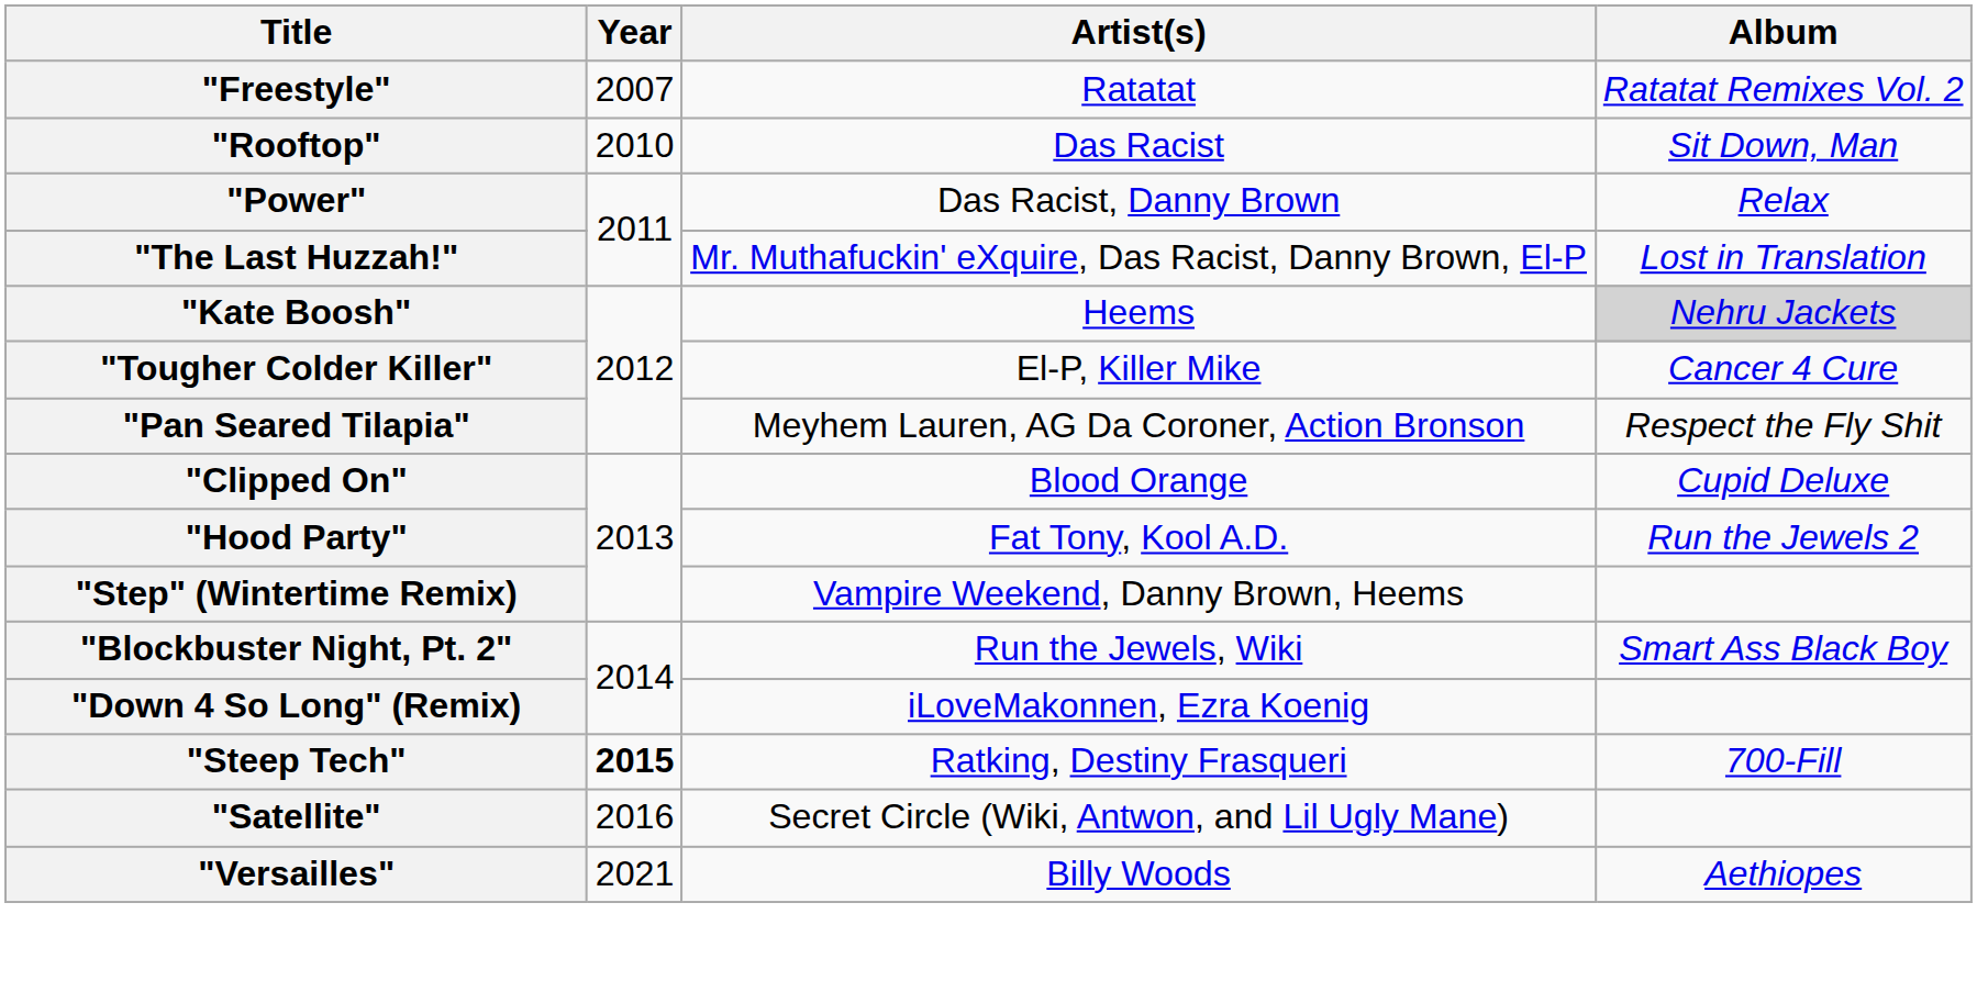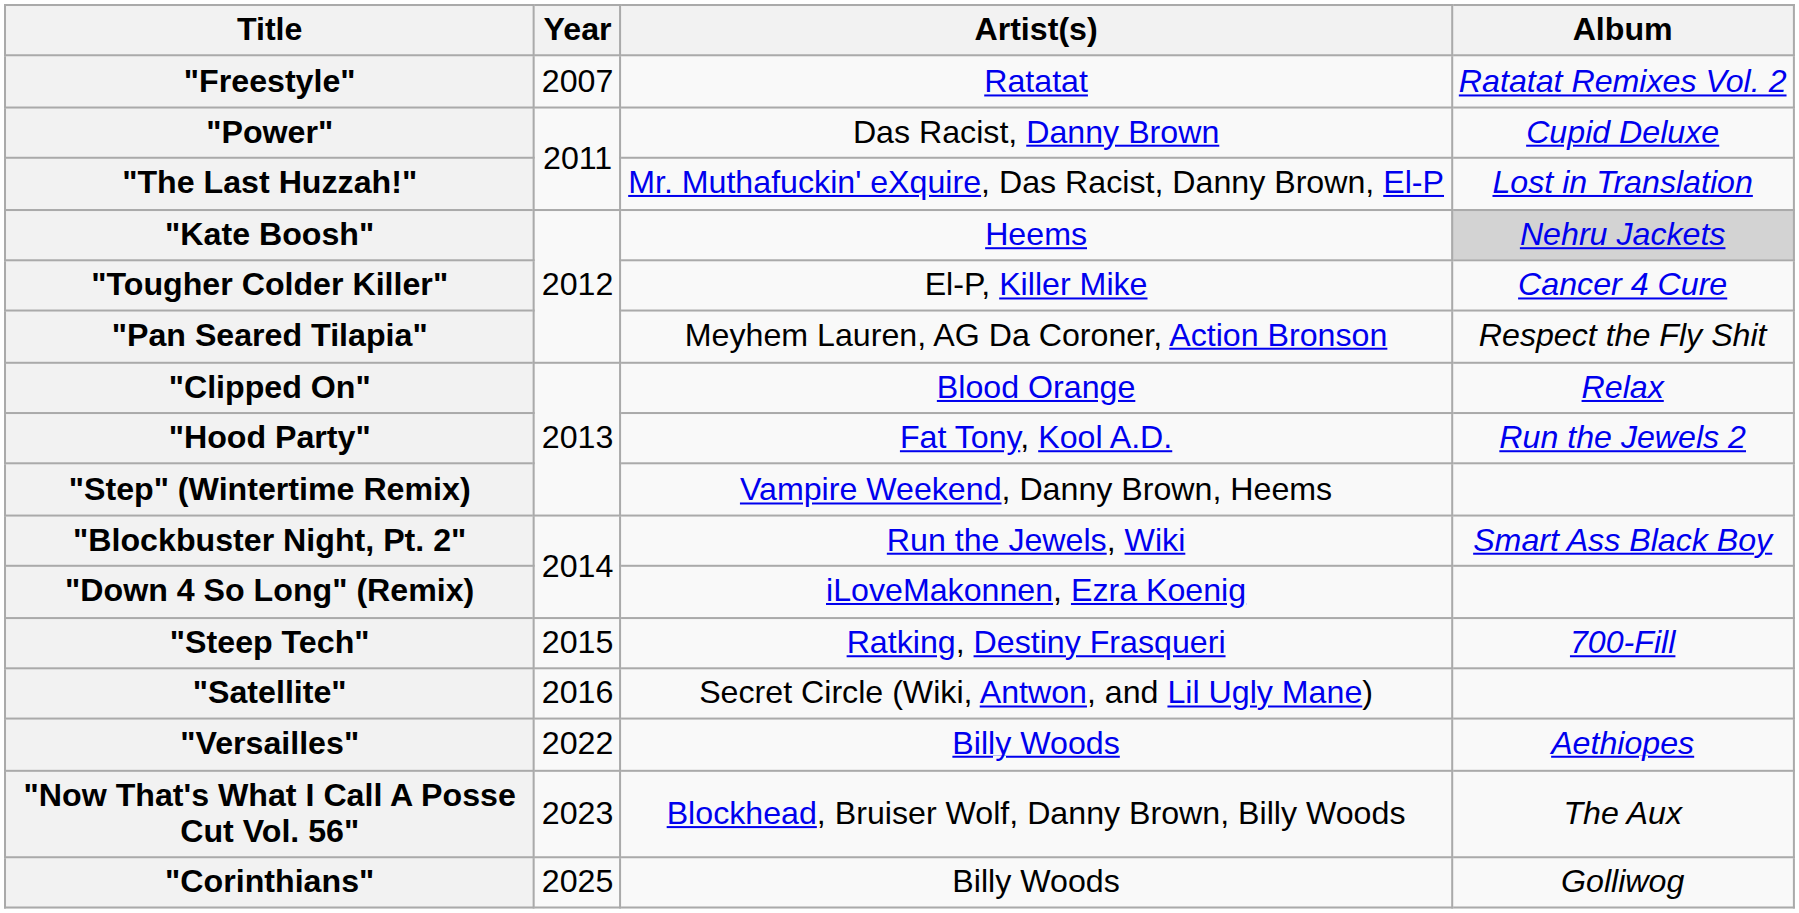- row: "Rooftop" | 2010 | Das Racist | Sit Down, Man
"Power" | Album: Relax -> Cupid Deluxe
"Clipped On" | Album: Cupid Deluxe -> Relax
"Steep Tech" | Year: bold -> normal
"Versailles" | Year: 2021 -> 2022
+ row: "Now That's What I Call A Posse Cut Vol. 56" | 2023 | Blockhead, Bruiser Wolf, Danny Brown, Billy Woods | The Aux
+ row: "Corinthians" | 2025 | Billy Woods | Golliwog
